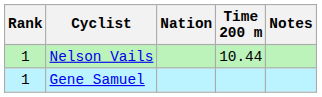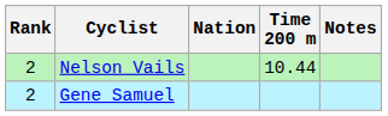Nelson Vails | Rank: 1 -> 2
Gene Samuel | Rank: 1 -> 2
